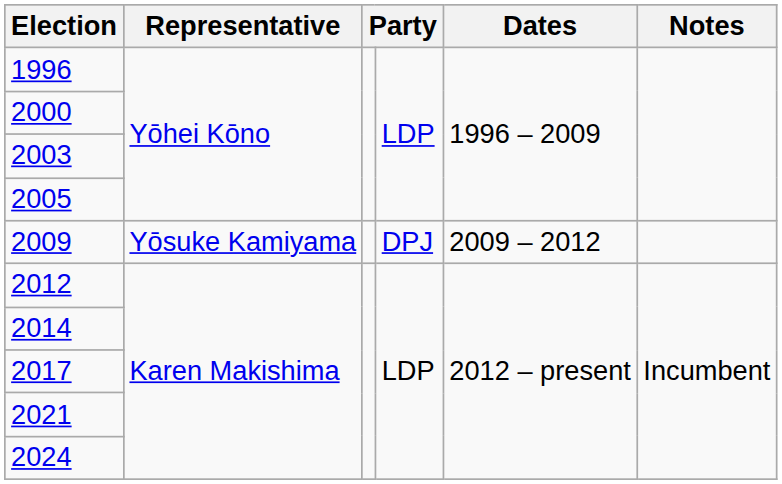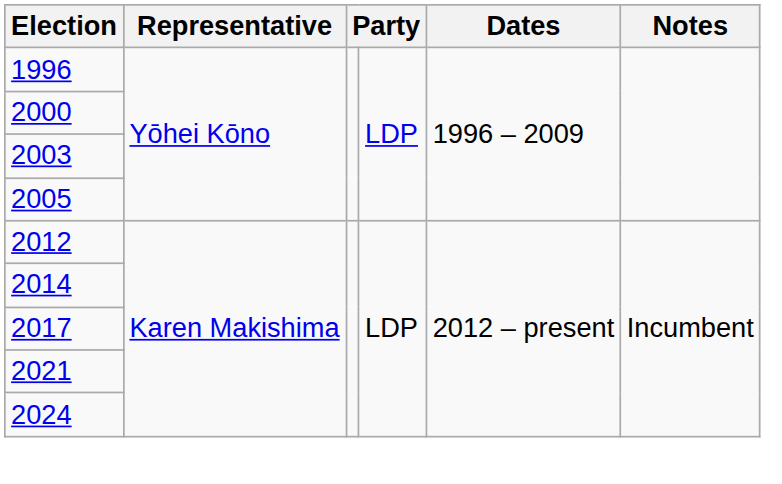- row: 2009 | Yōsuke Kamiyama | DPJ | 2009 – 2012
